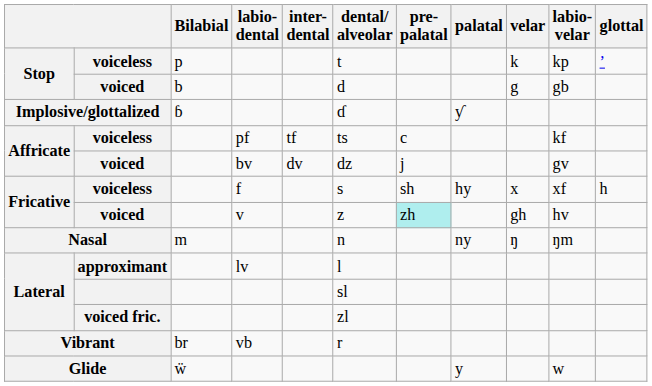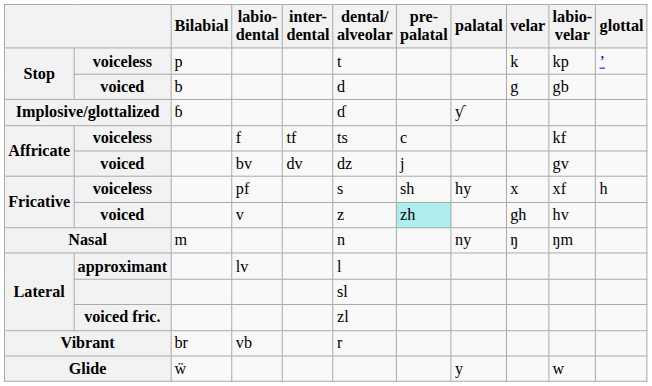Affricate / voiceless | labio- dental: pf -> f
Fricative / voiceless | labio- dental: f -> pf
